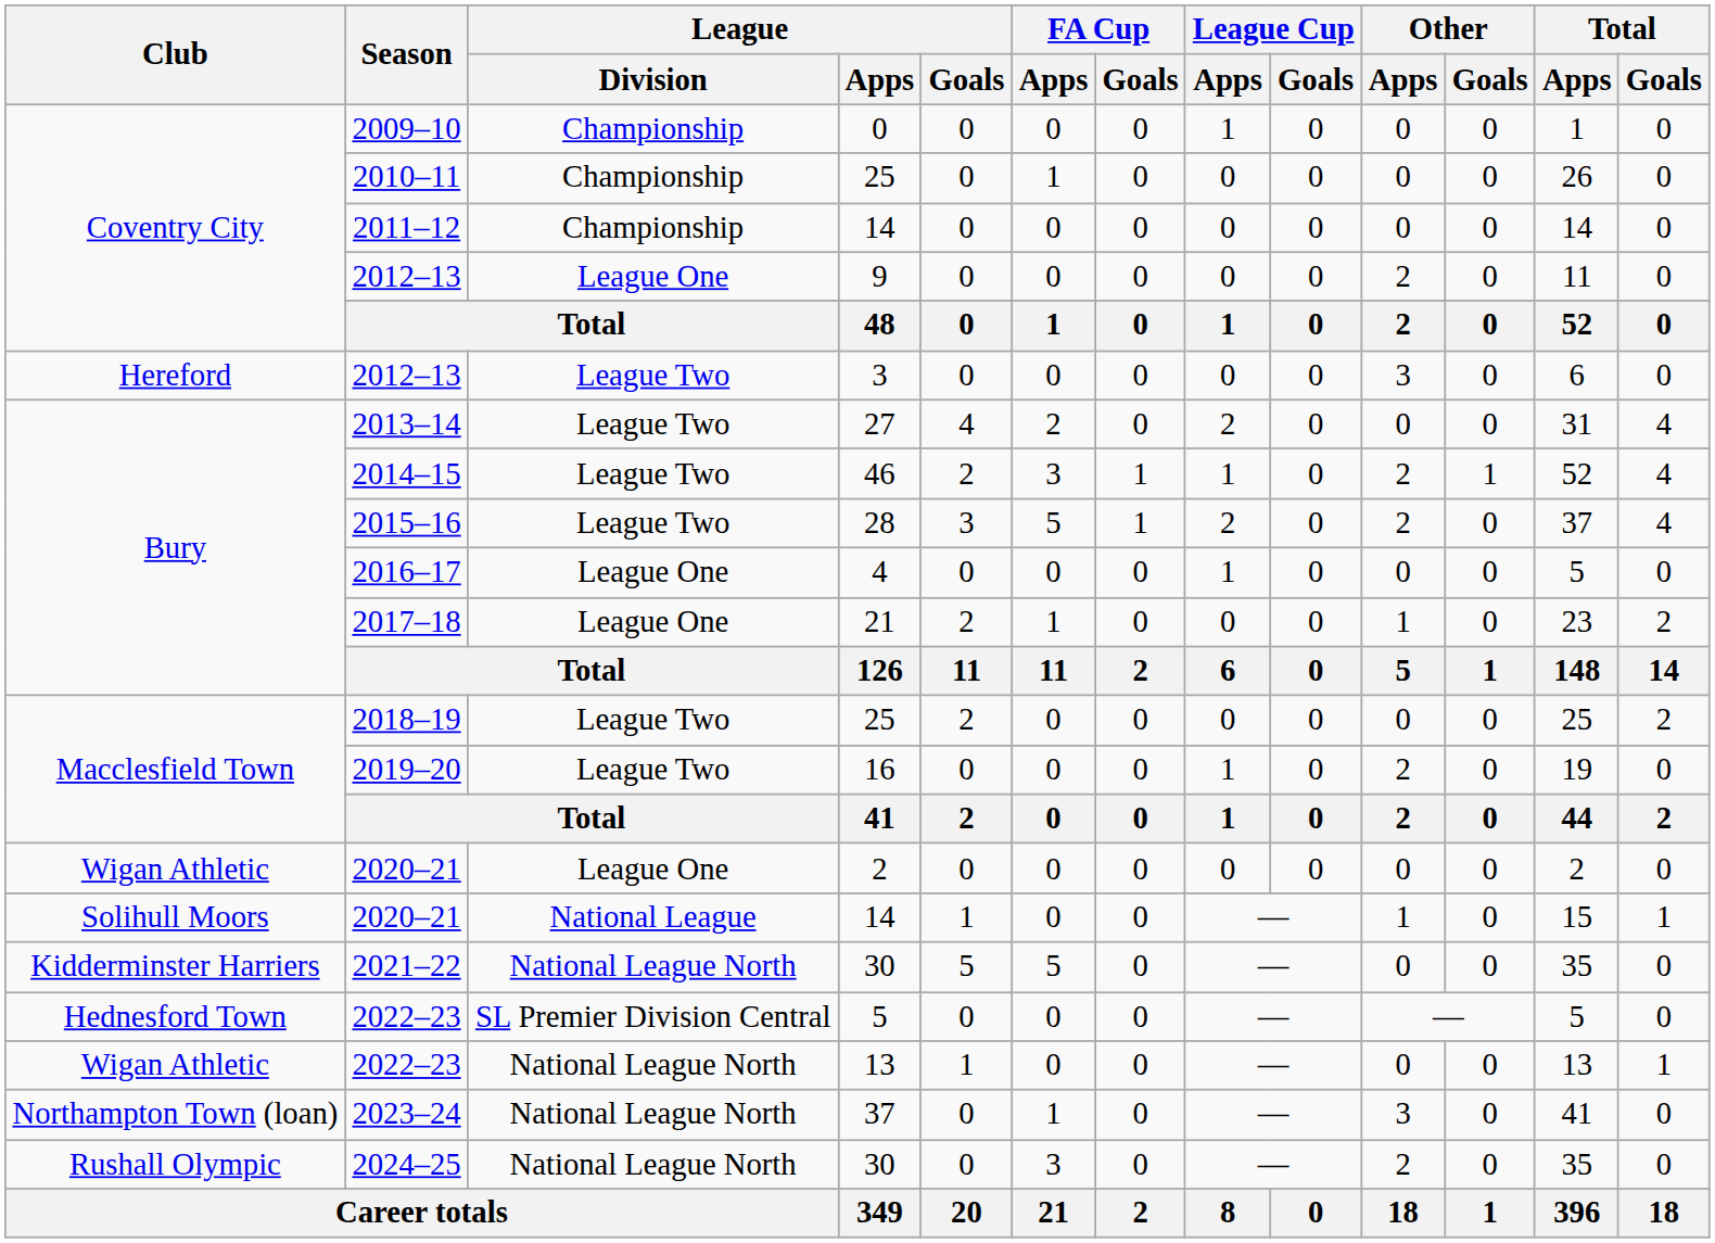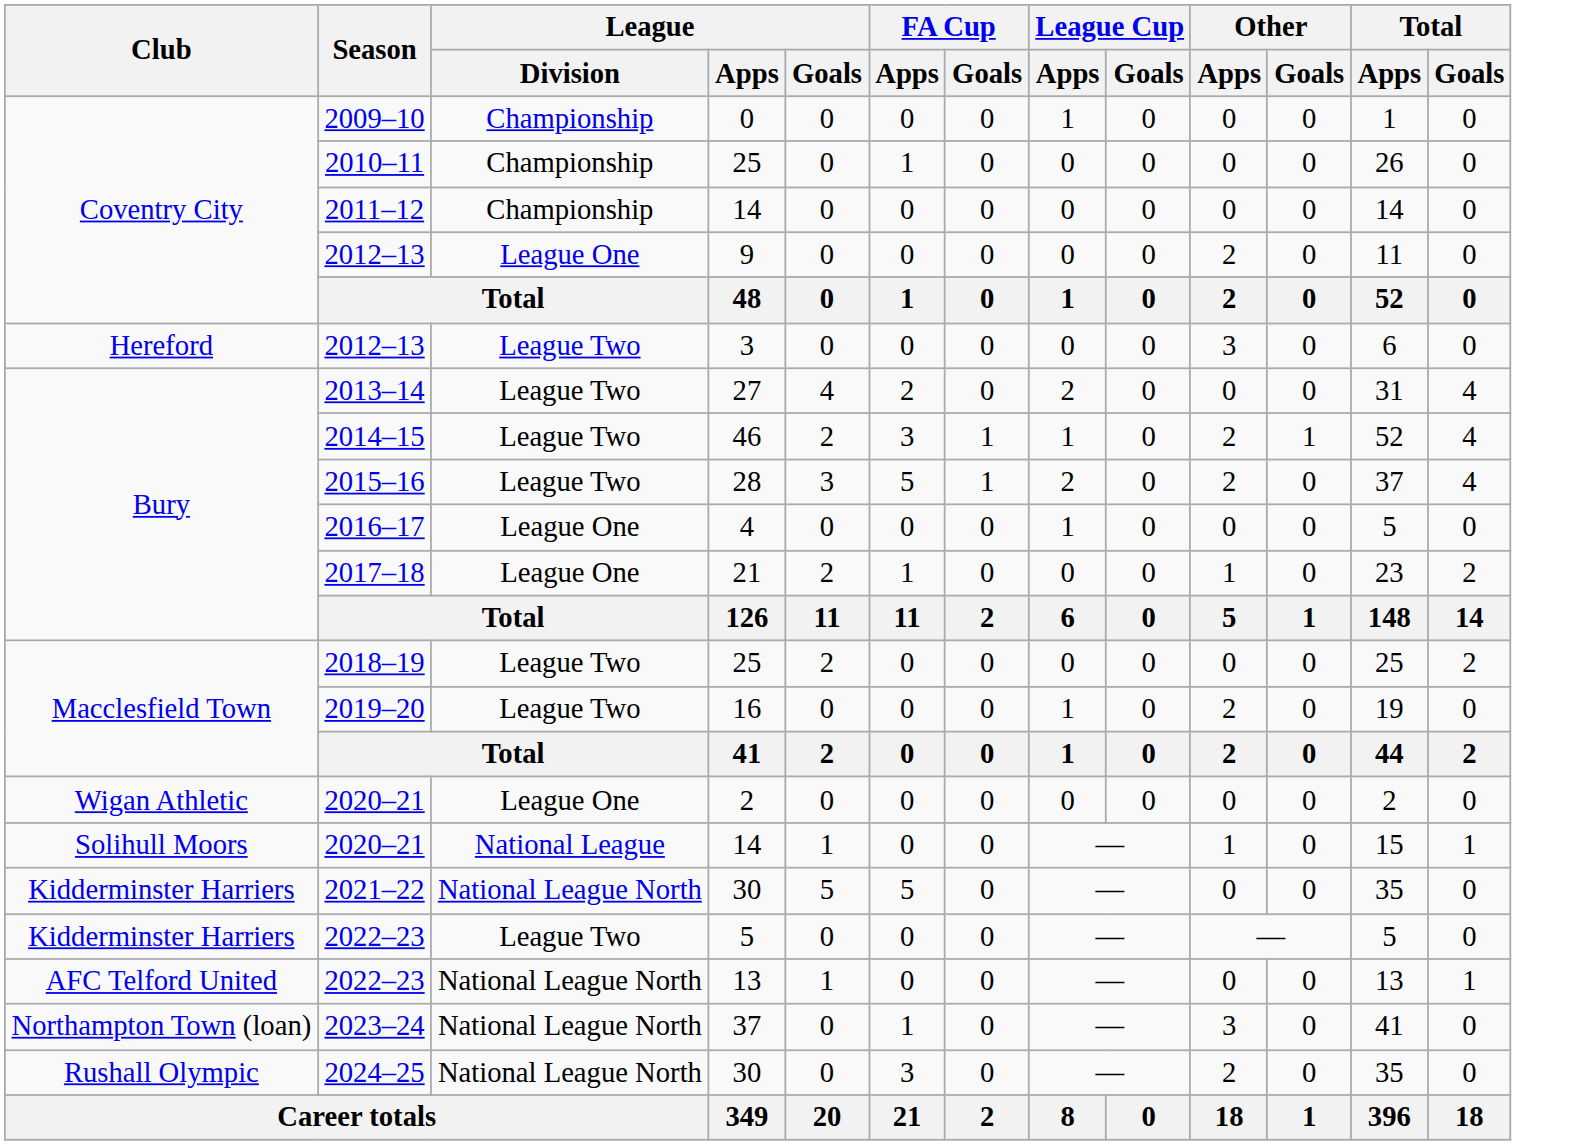2022–23 / 5 | Club: Hednesford Town -> Kidderminster Harriers
2022–23 / 5 | League / Division: SL Premier Division Central -> League Two
2022–23 / 13 | Club: Wigan Athletic -> AFC Telford United
